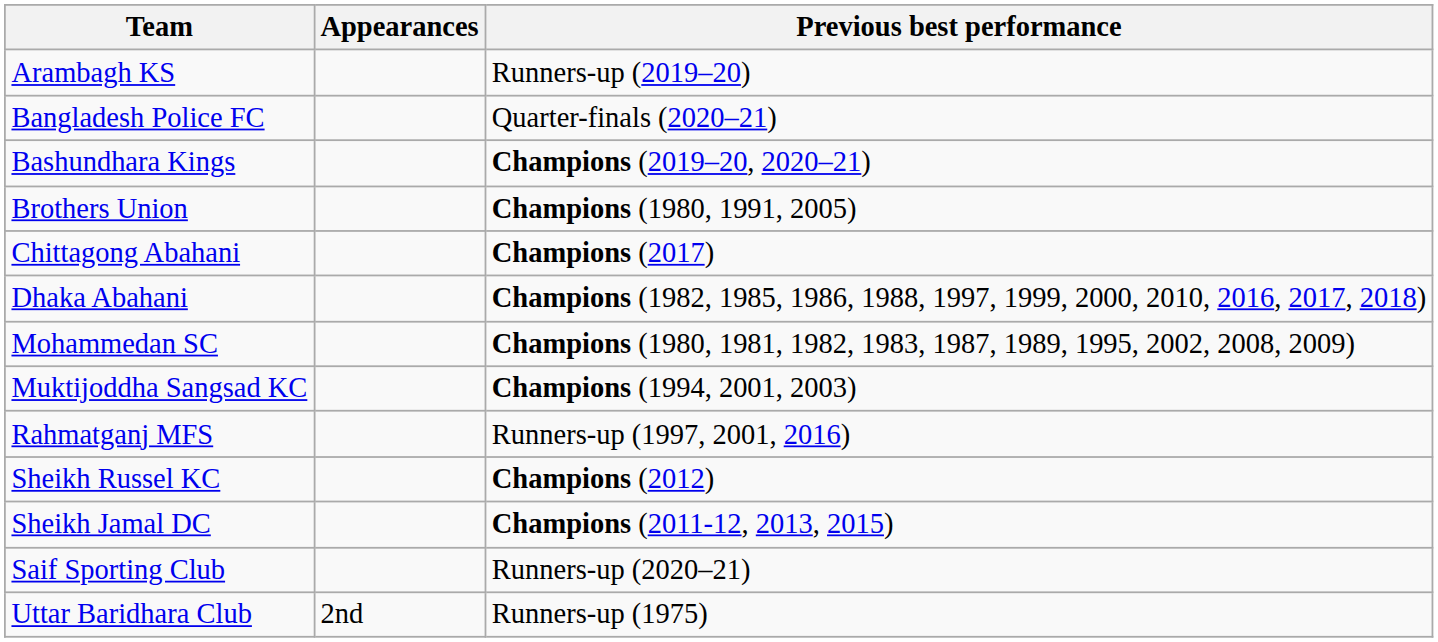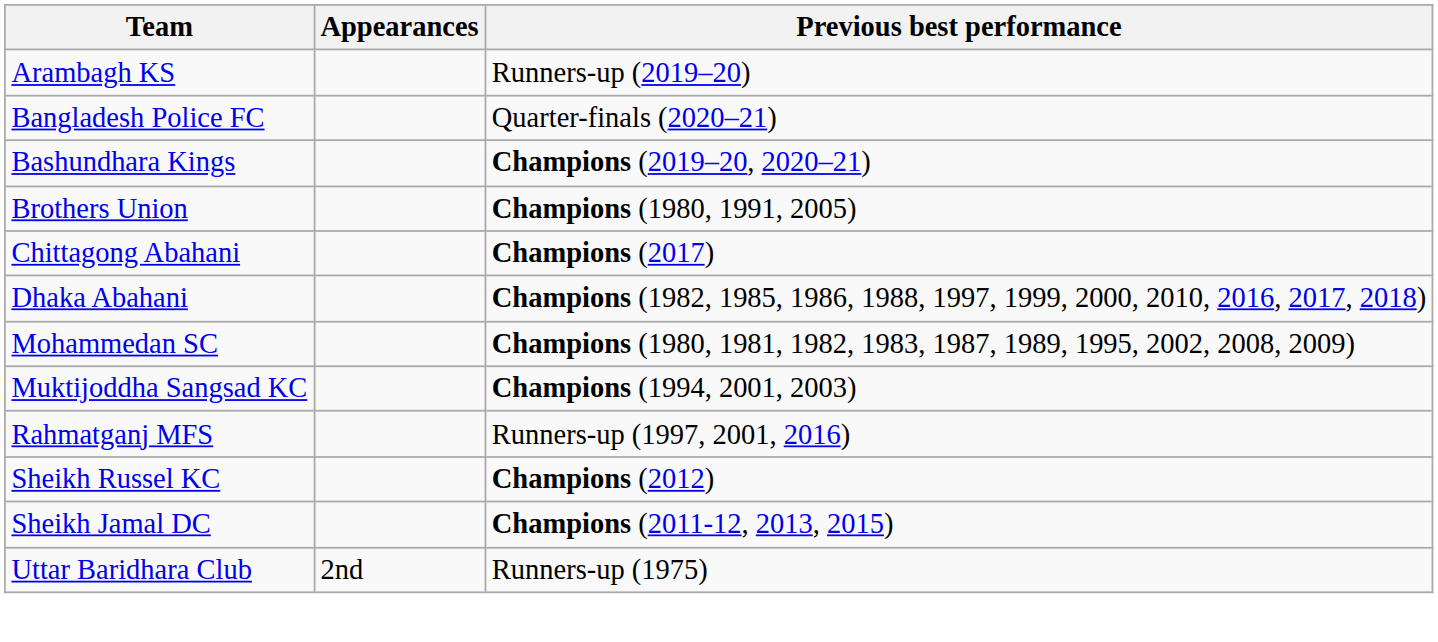- row: Saif Sporting Club | Runners-up (2020–21)
